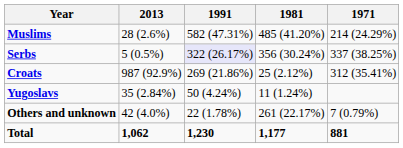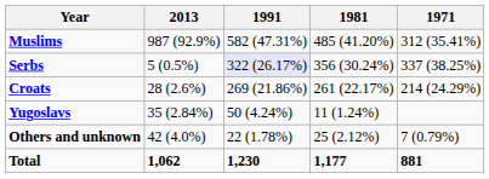Muslims | 2013: 28 (2.6%) -> 987 (92.9%)
Muslims | 1971: 214 (24.29%) -> 312 (35.41%)
Croats | 2013: 987 (92.9%) -> 28 (2.6%)
Croats | 1981: 25 (2.12%) -> 261 (22.17%)
Croats | 1971: 312 (35.41%) -> 214 (24.29%)
Others and unknown | 1981: 261 (22.17%) -> 25 (2.12%)
